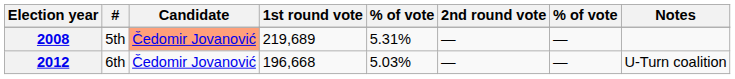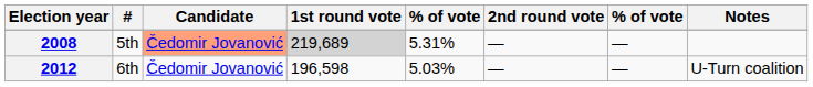2008 | 1st round vote: no background -> lightgrey background
2012 | 1st round vote: 196,668 -> 196,598
